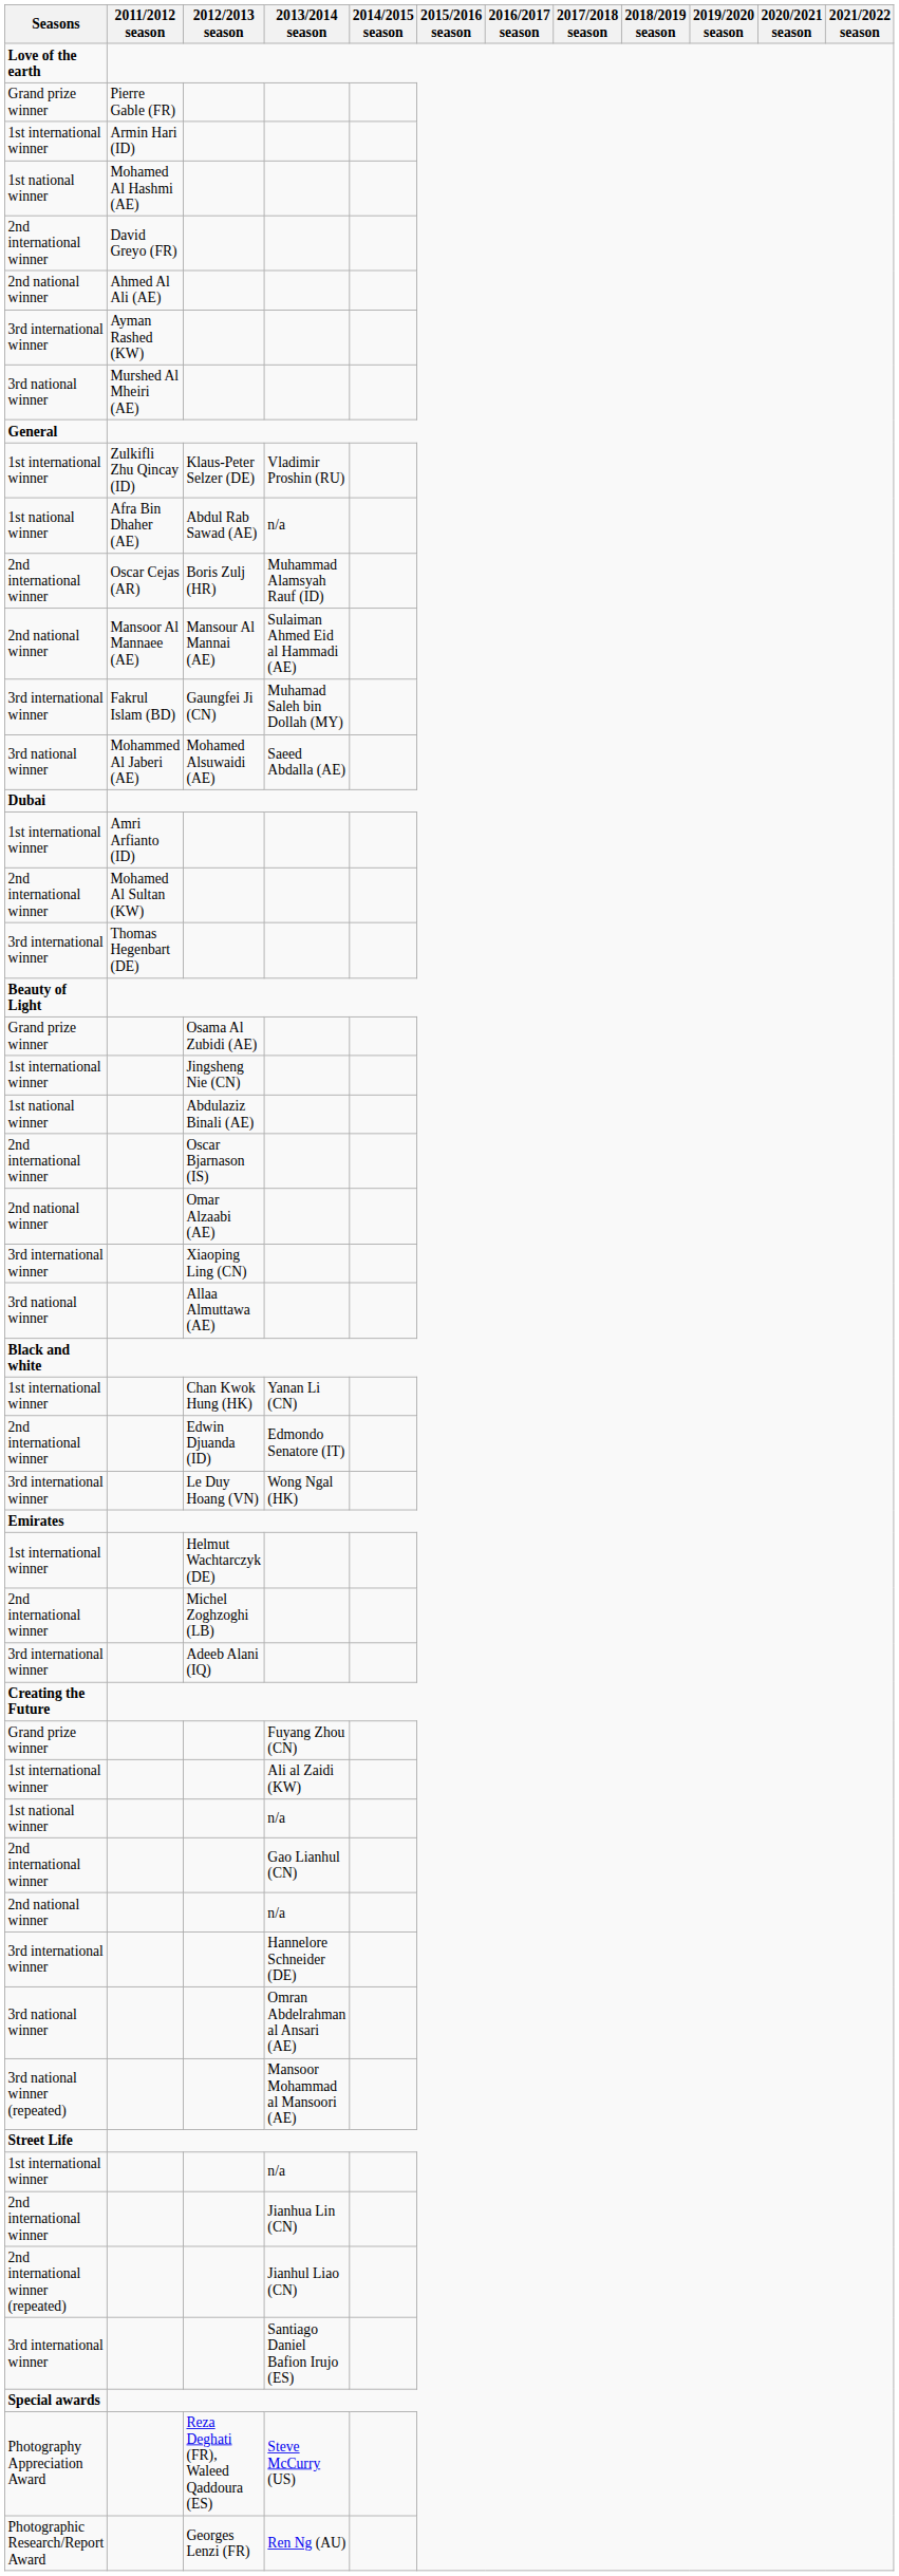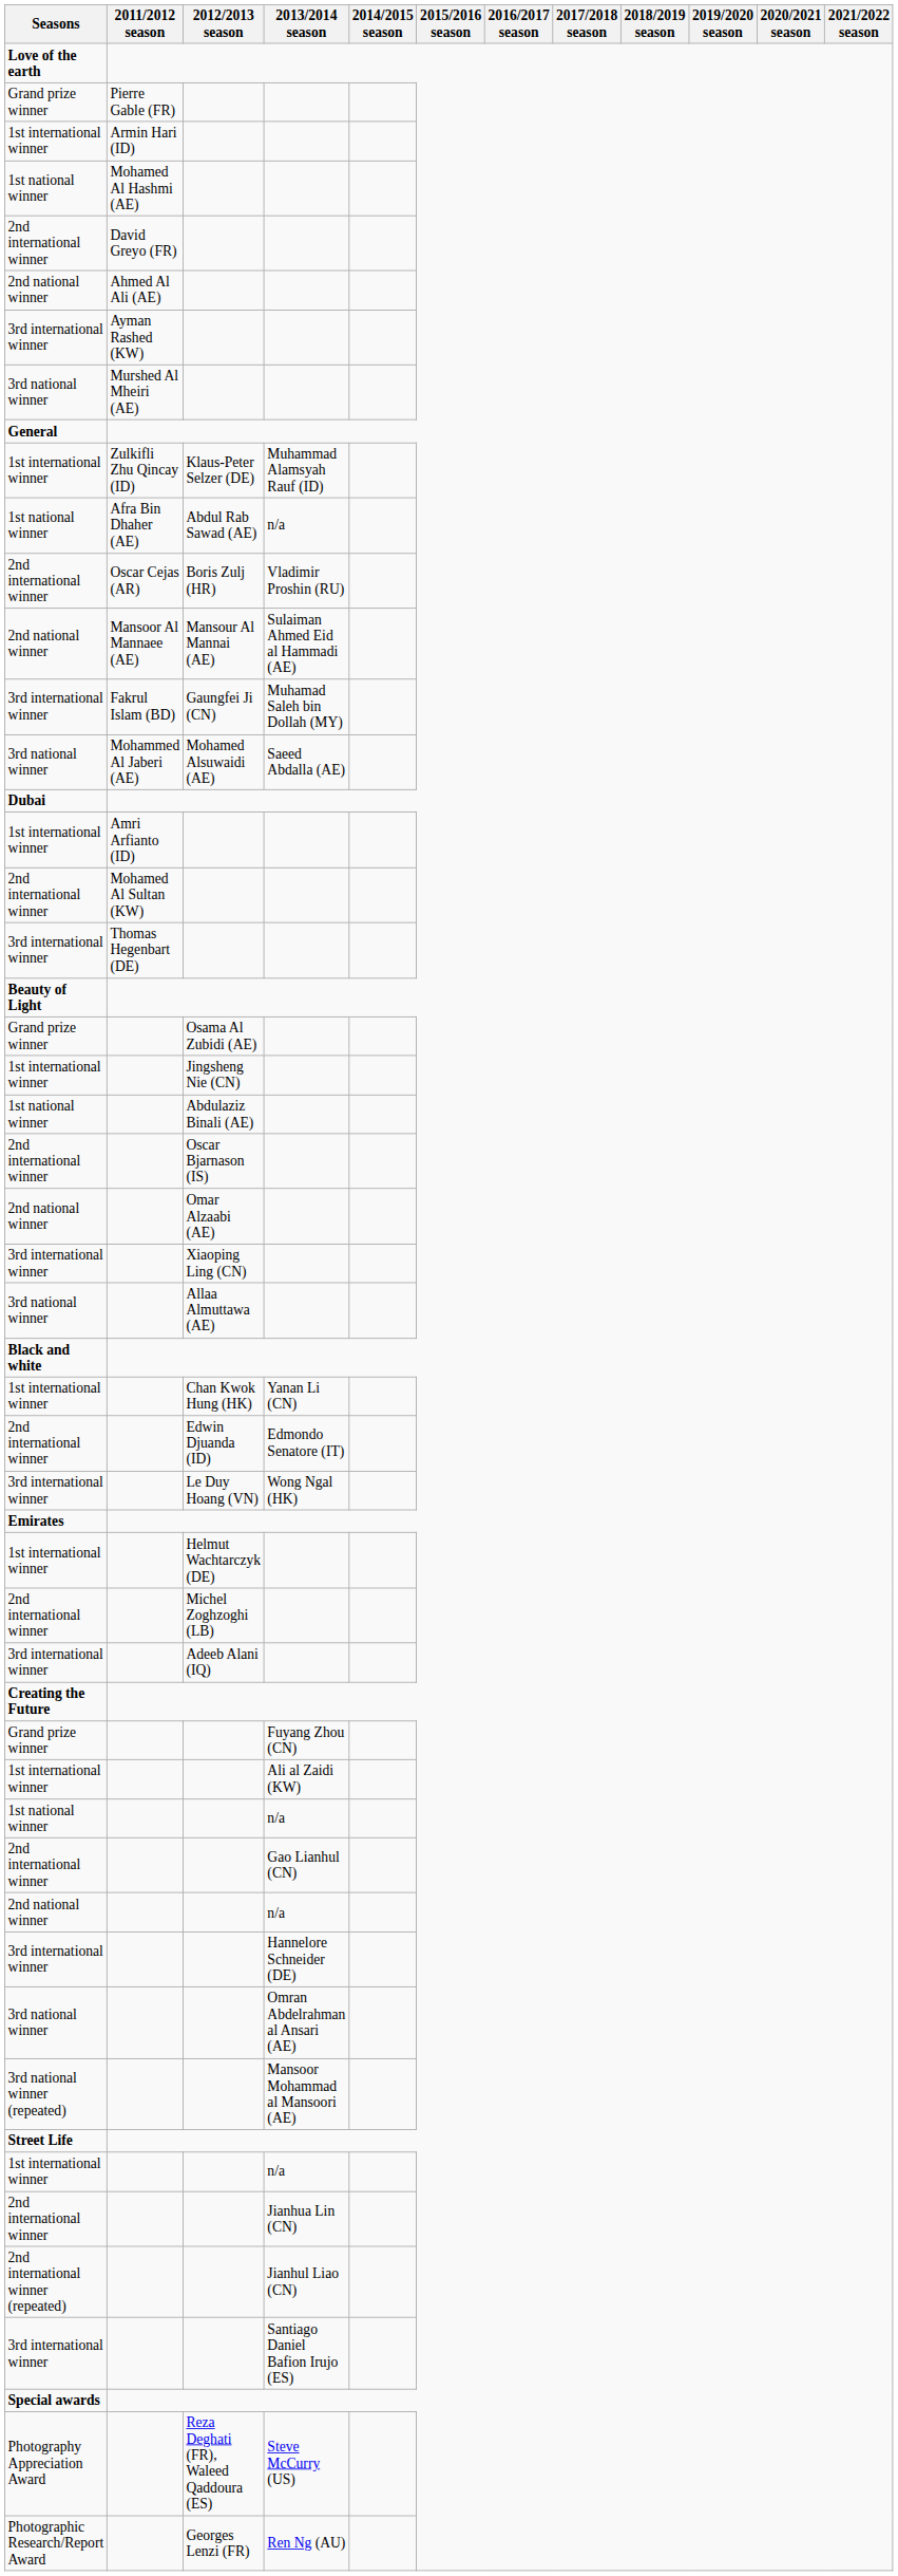Klaus-Peter Selzer (DE) | 2013/2014 season: Vladimir Proshin (RU) -> Muhammad Alamsyah Rauf (ID)
Boris Zulj (HR) | 2013/2014 season: Muhammad Alamsyah Rauf (ID) -> Vladimir Proshin (RU)
